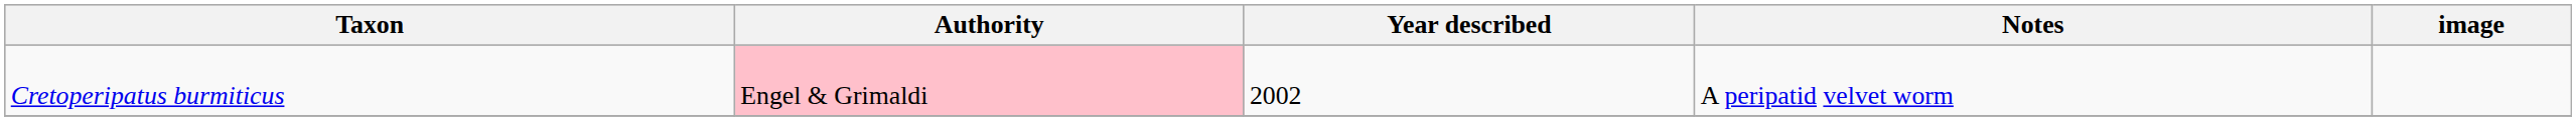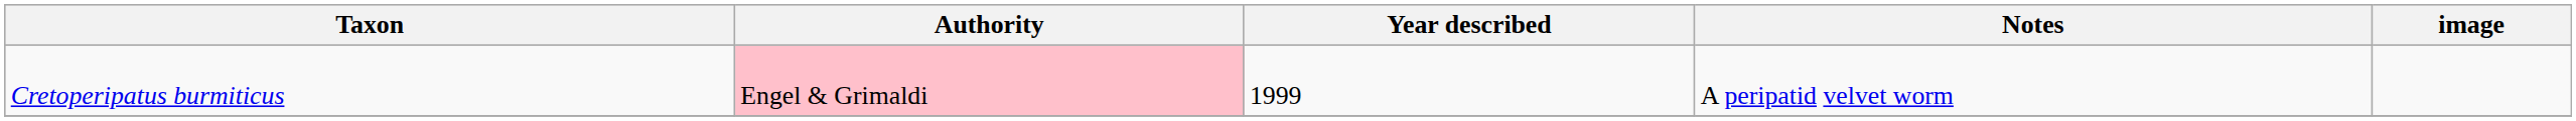Cretoperipatus burmiticus | Year described: 2002 -> 1999
